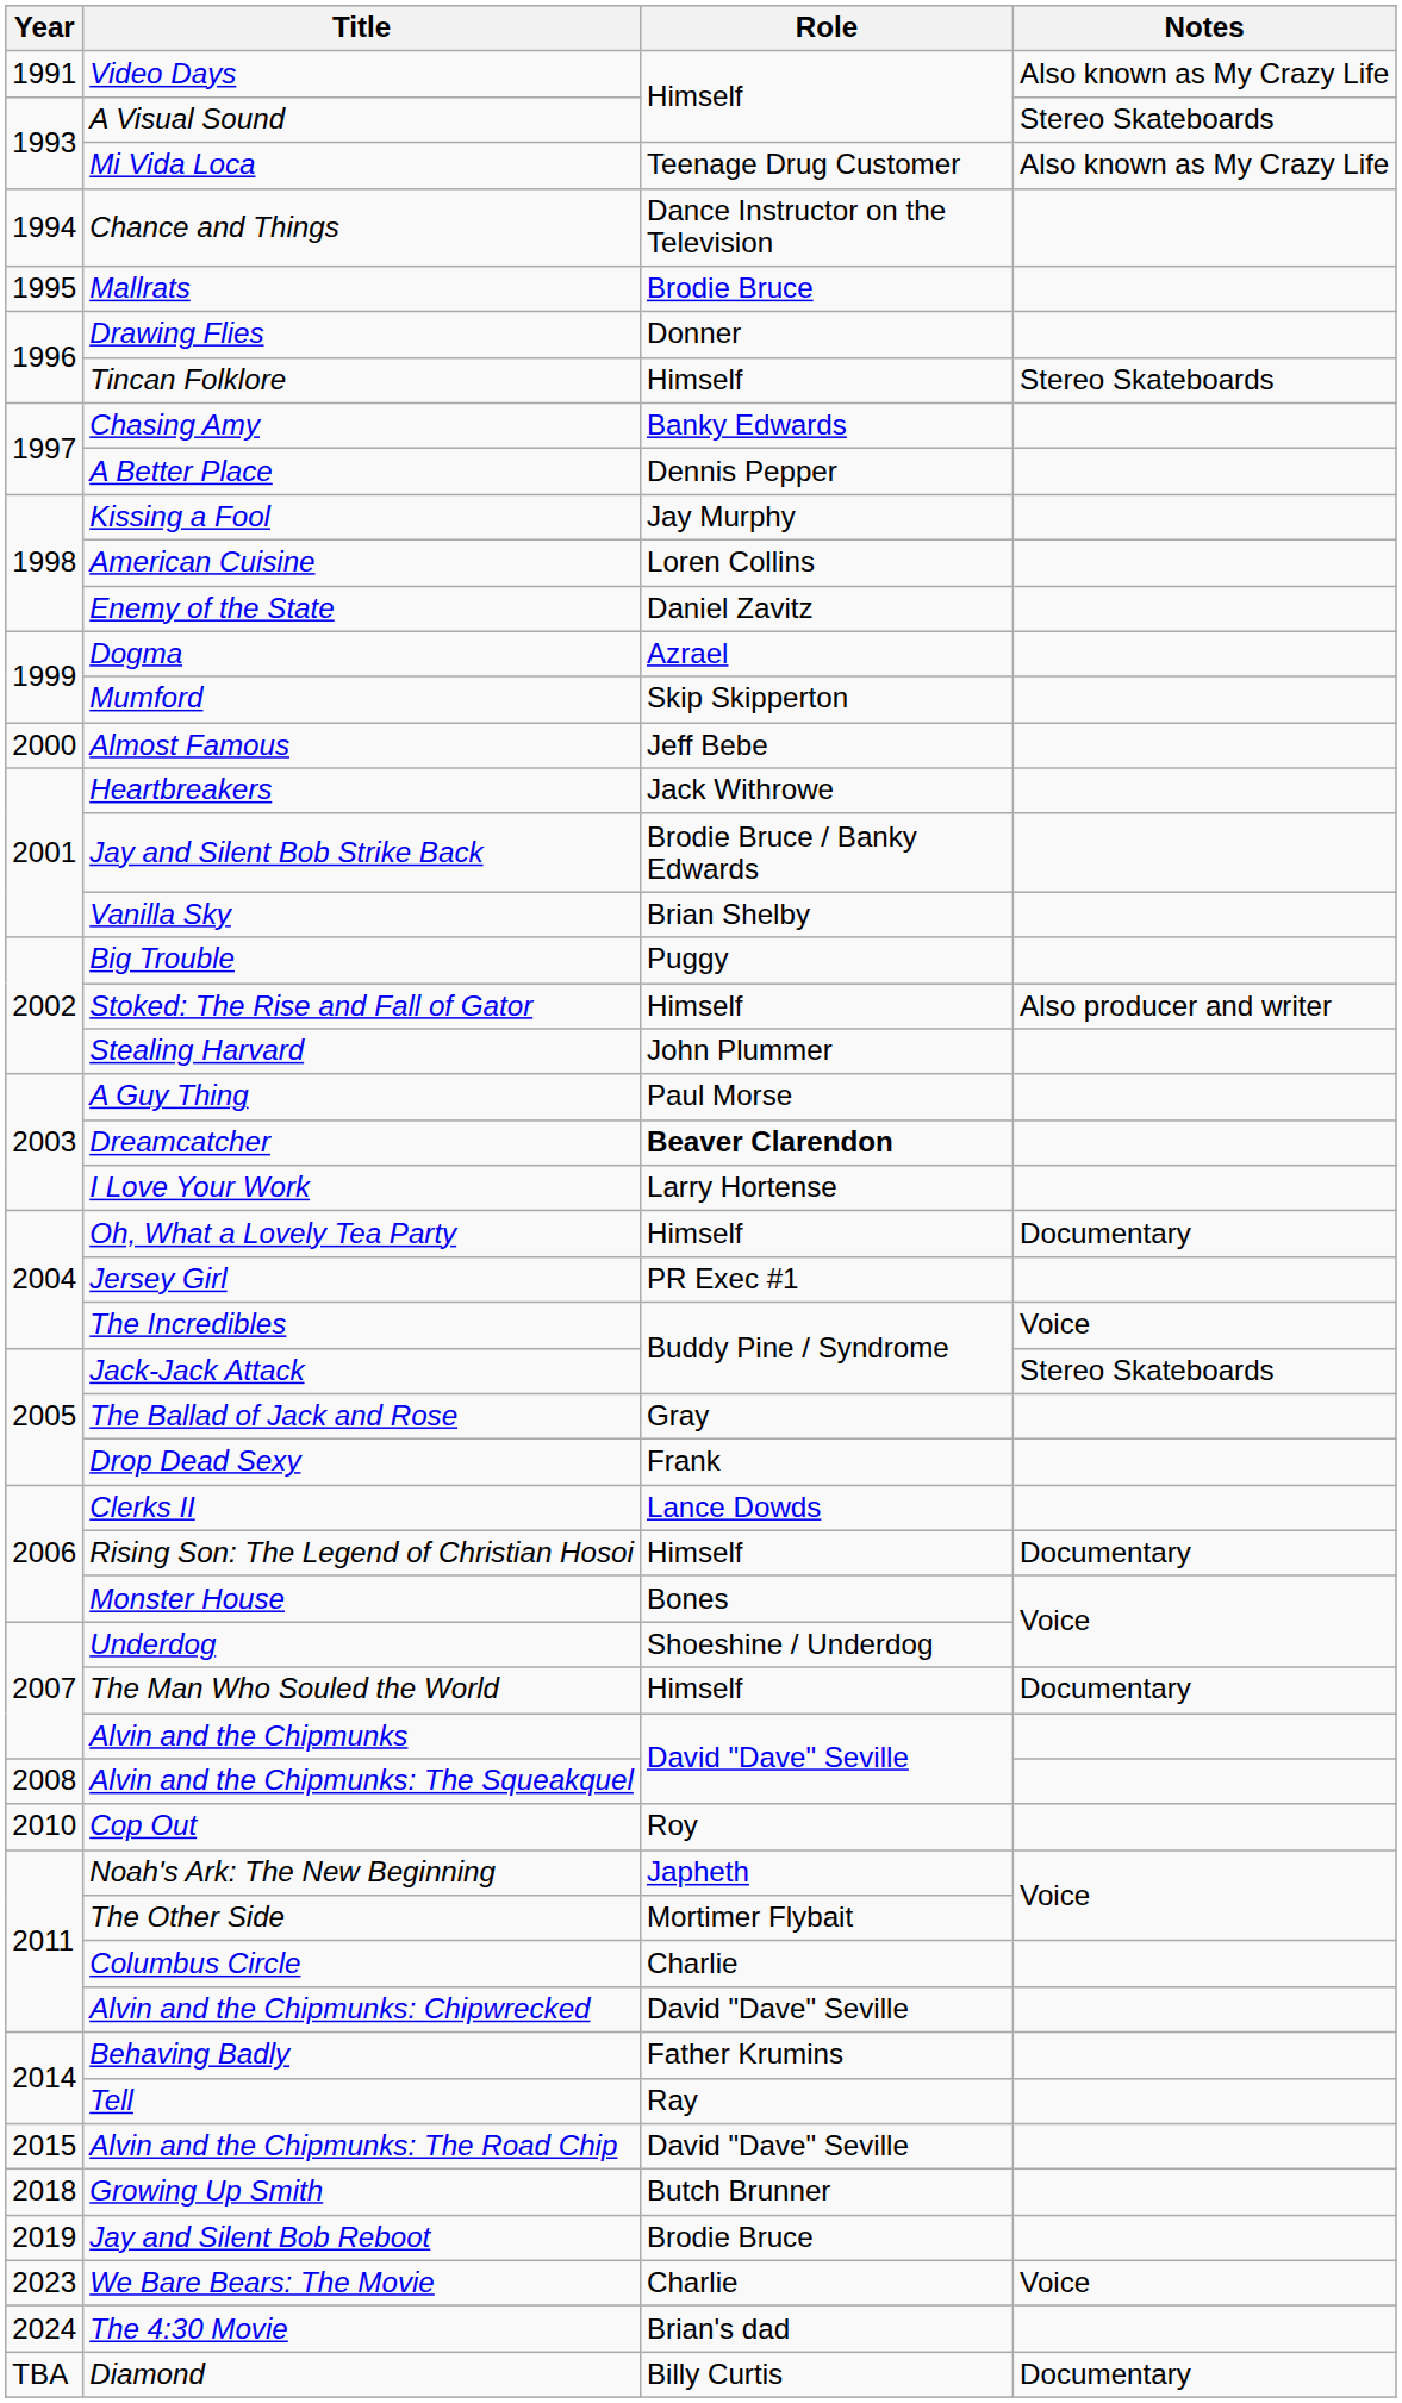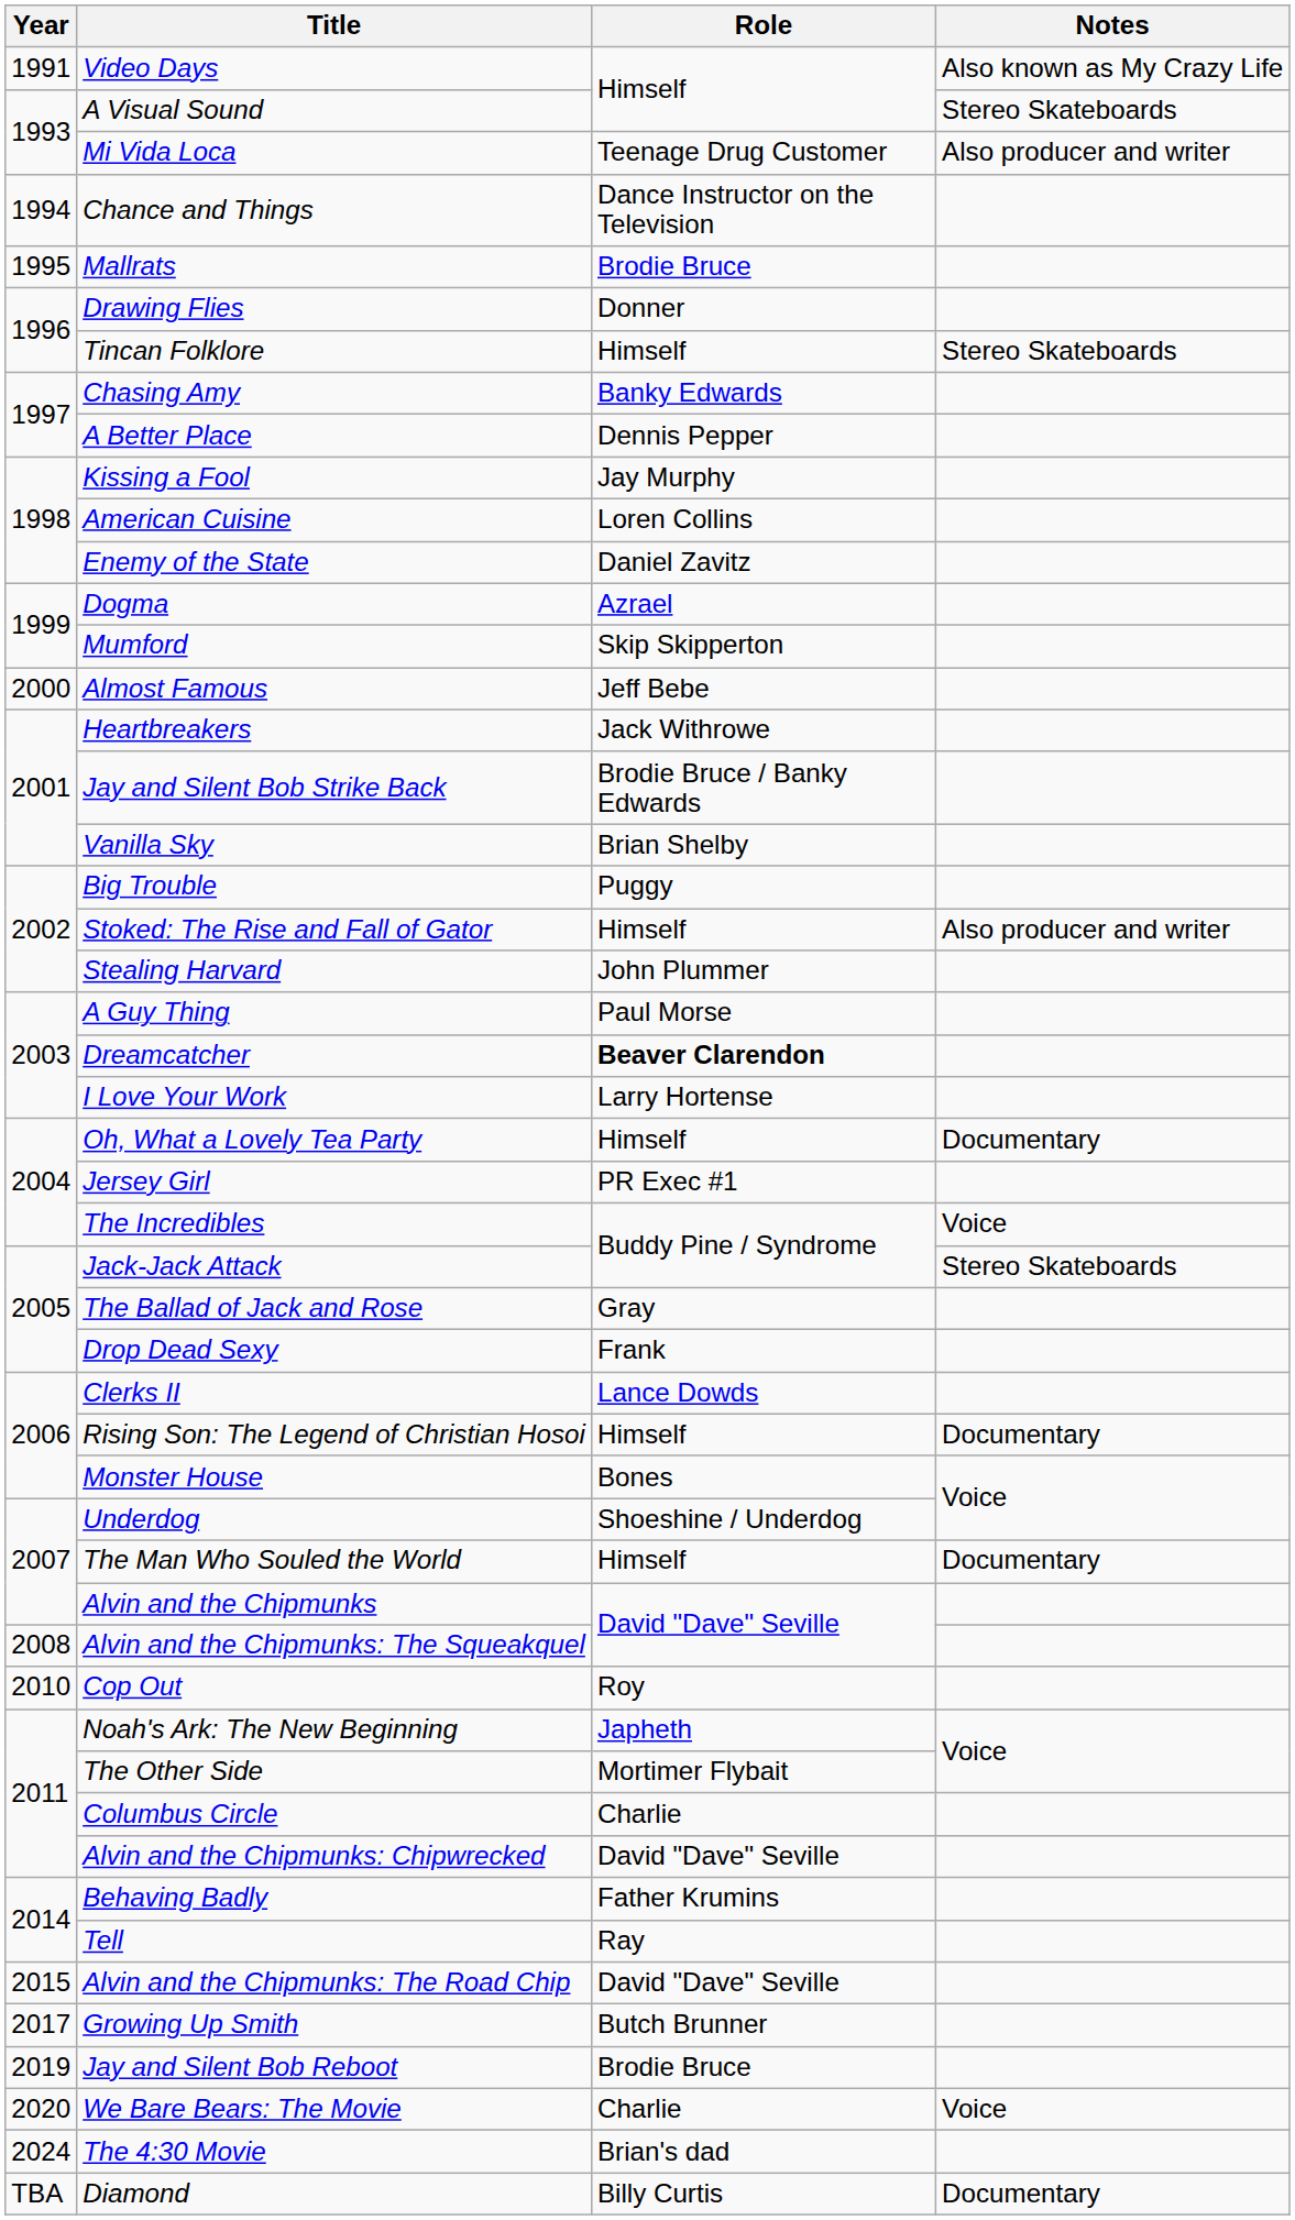Mi Vida Loca | Notes: Also known as My Crazy Life -> Also producer and writer
Growing Up Smith | Year: 2018 -> 2017
We Bare Bears: The Movie | Year: 2023 -> 2020
